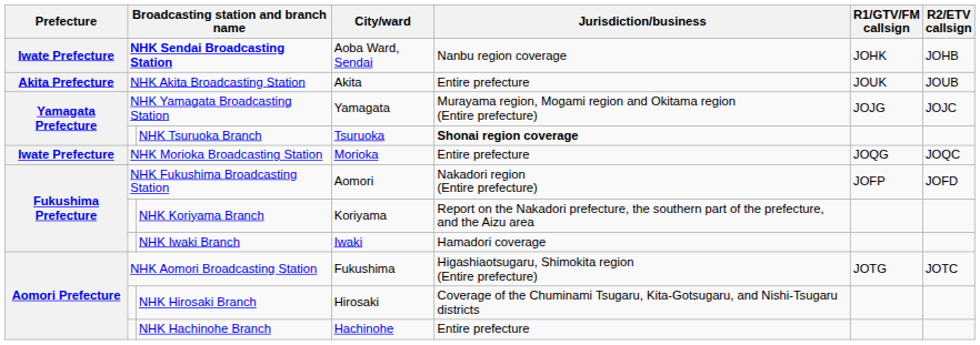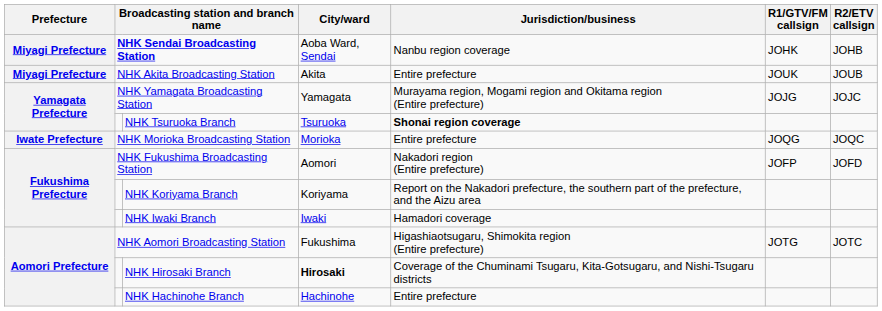NHK Sendai Broadcasting Station | Prefecture: Iwate Prefecture -> Miyagi Prefecture
NHK Akita Broadcasting Station | Prefecture: Akita Prefecture -> Miyagi Prefecture
NHK Hirosaki Branch | City/ward: normal -> bold
